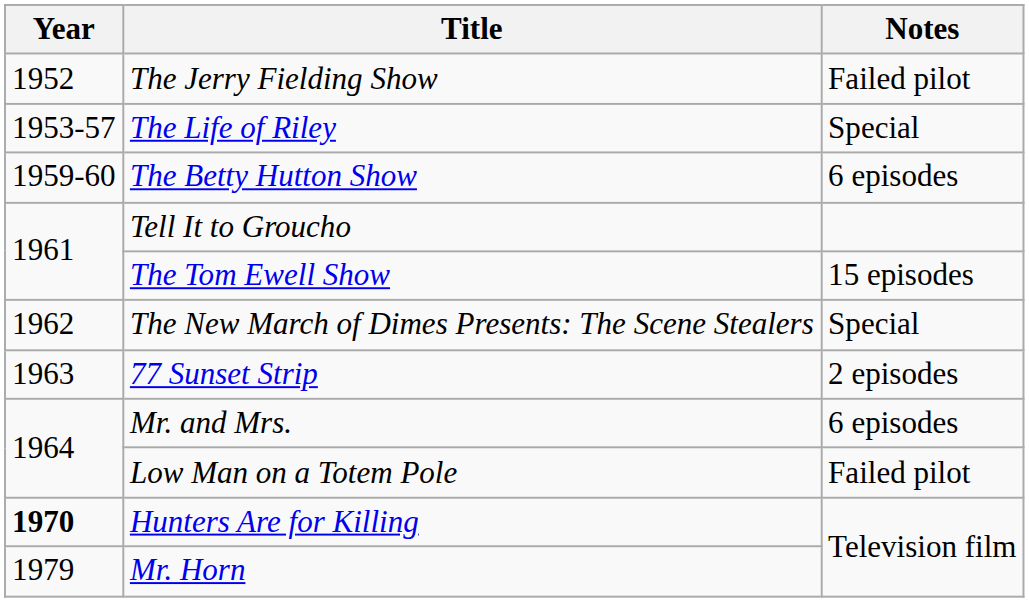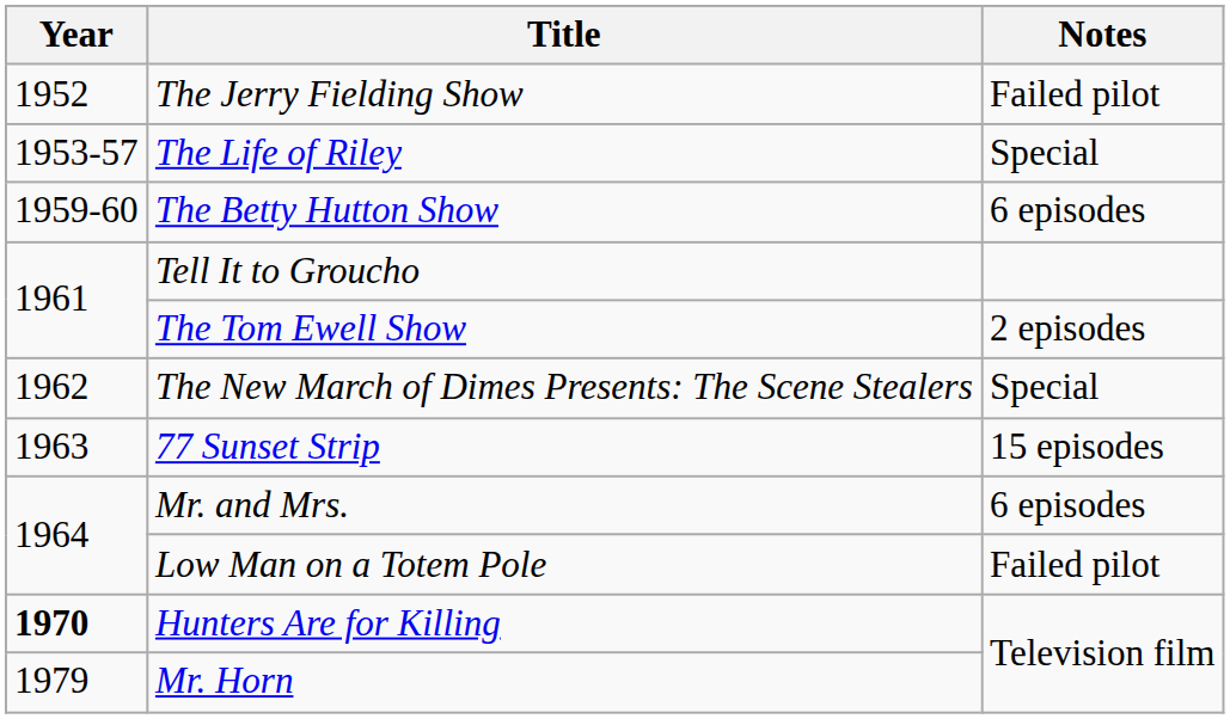The Tom Ewell Show | Notes: 15 episodes -> 2 episodes
77 Sunset Strip | Notes: 2 episodes -> 15 episodes
